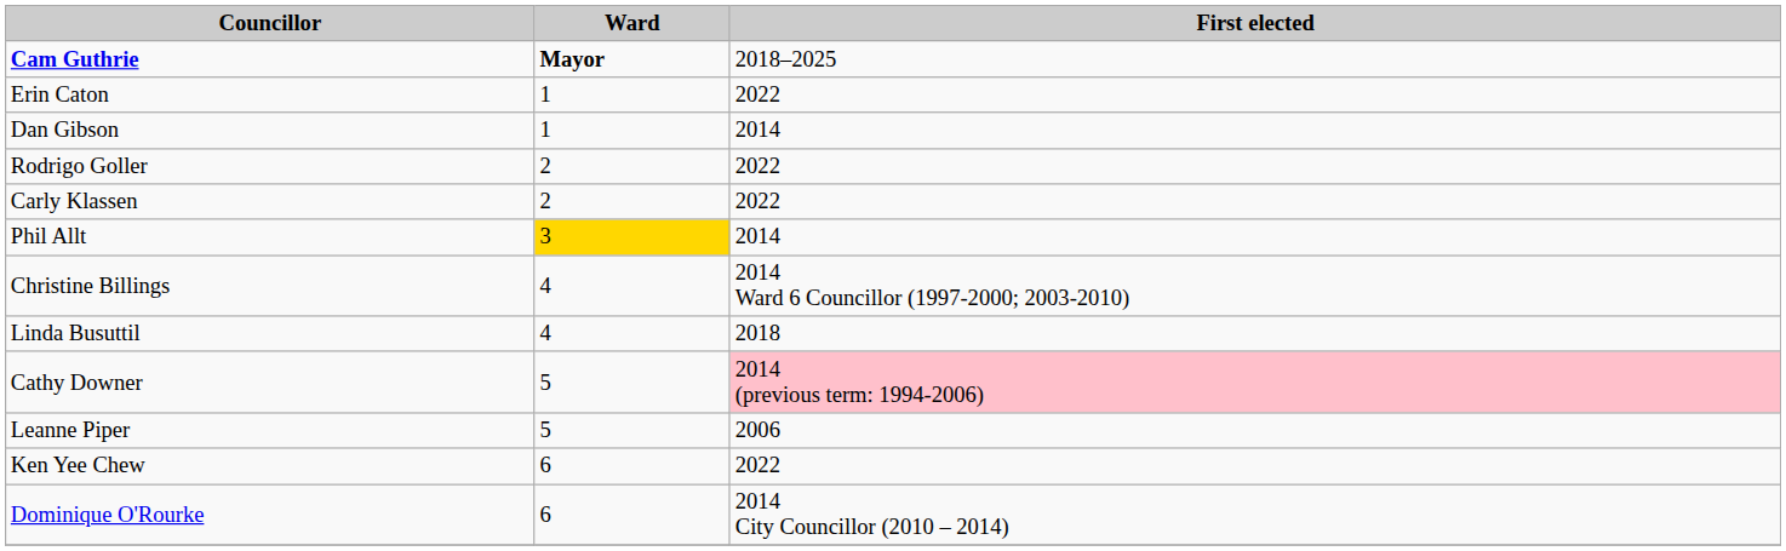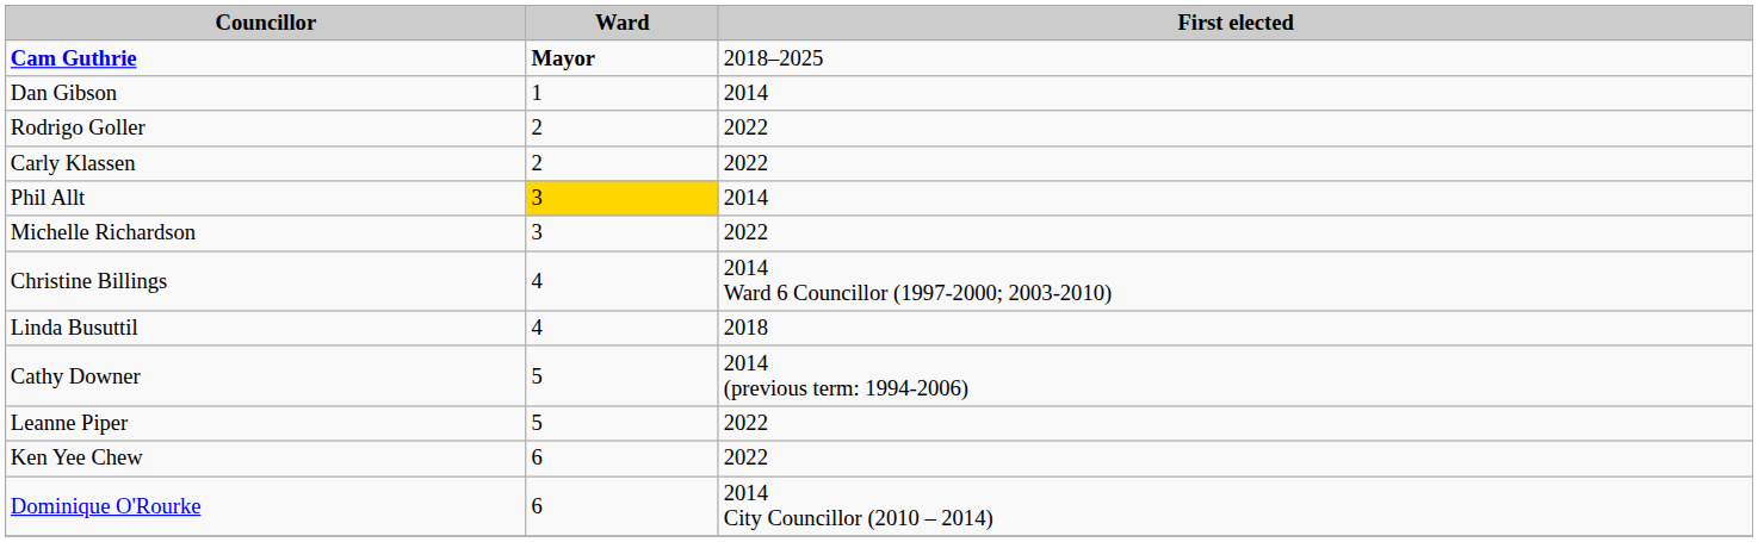- row: Erin Caton | 1 | 2022
+ row: Michelle Richardson | 3 | 2022
Cathy Downer | First elected: pink background -> no background
Leanne Piper | First elected: 2006 -> 2022
